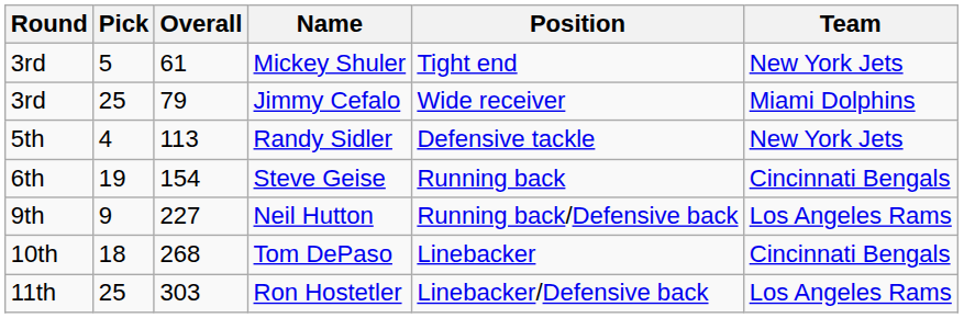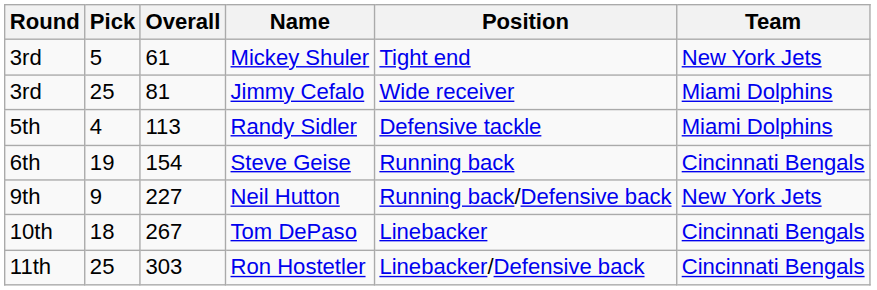Jimmy Cefalo | Overall: 79 -> 81
Randy Sidler | Team: New York Jets -> Miami Dolphins
Neil Hutton | Team: Los Angeles Rams -> New York Jets
Tom DePaso | Overall: 268 -> 267
Ron Hostetler | Team: Los Angeles Rams -> Cincinnati Bengals
